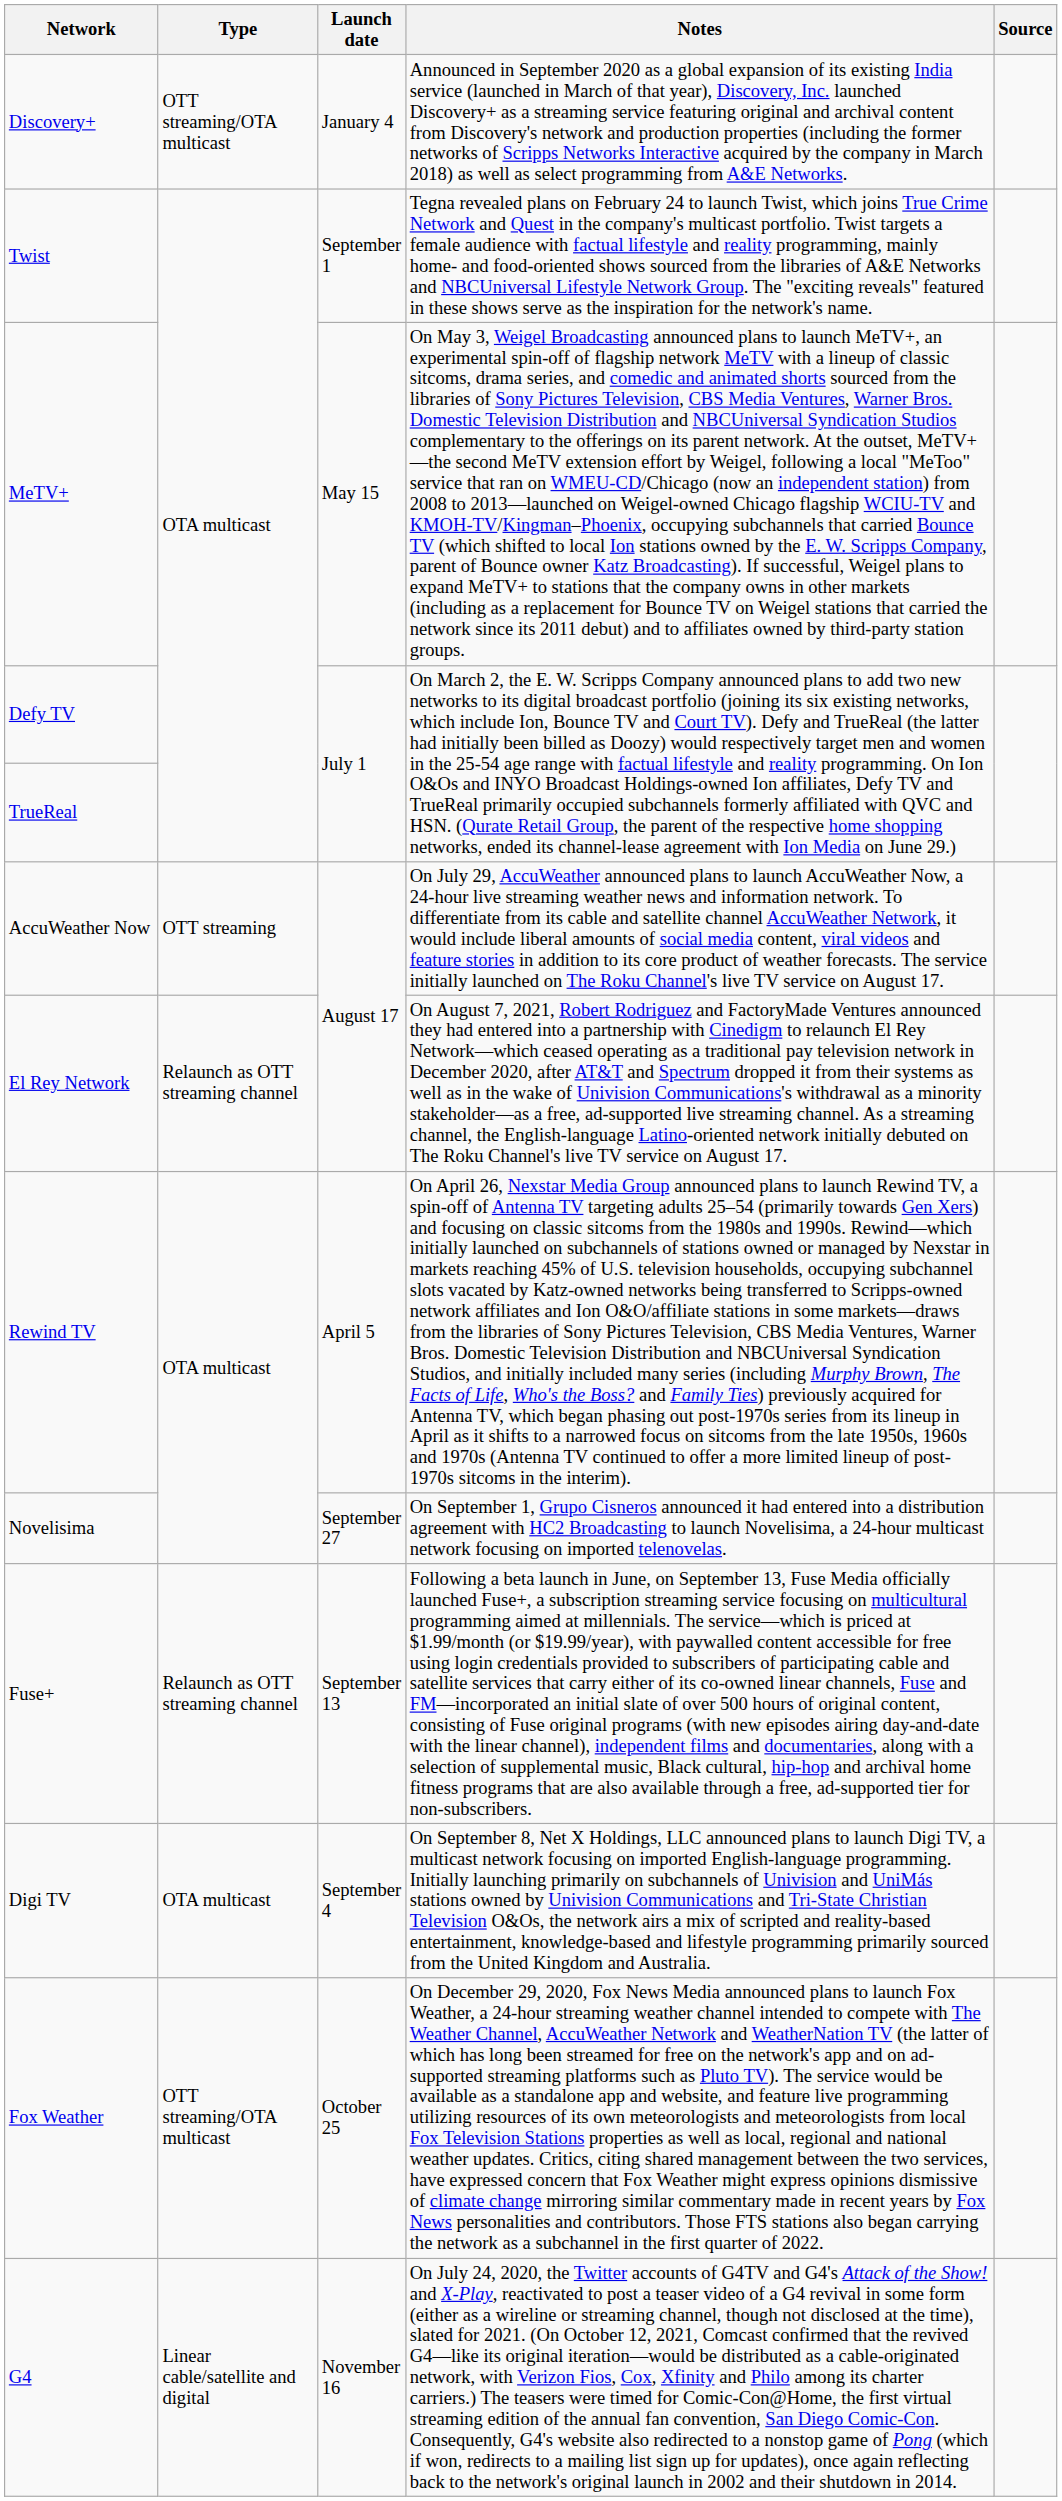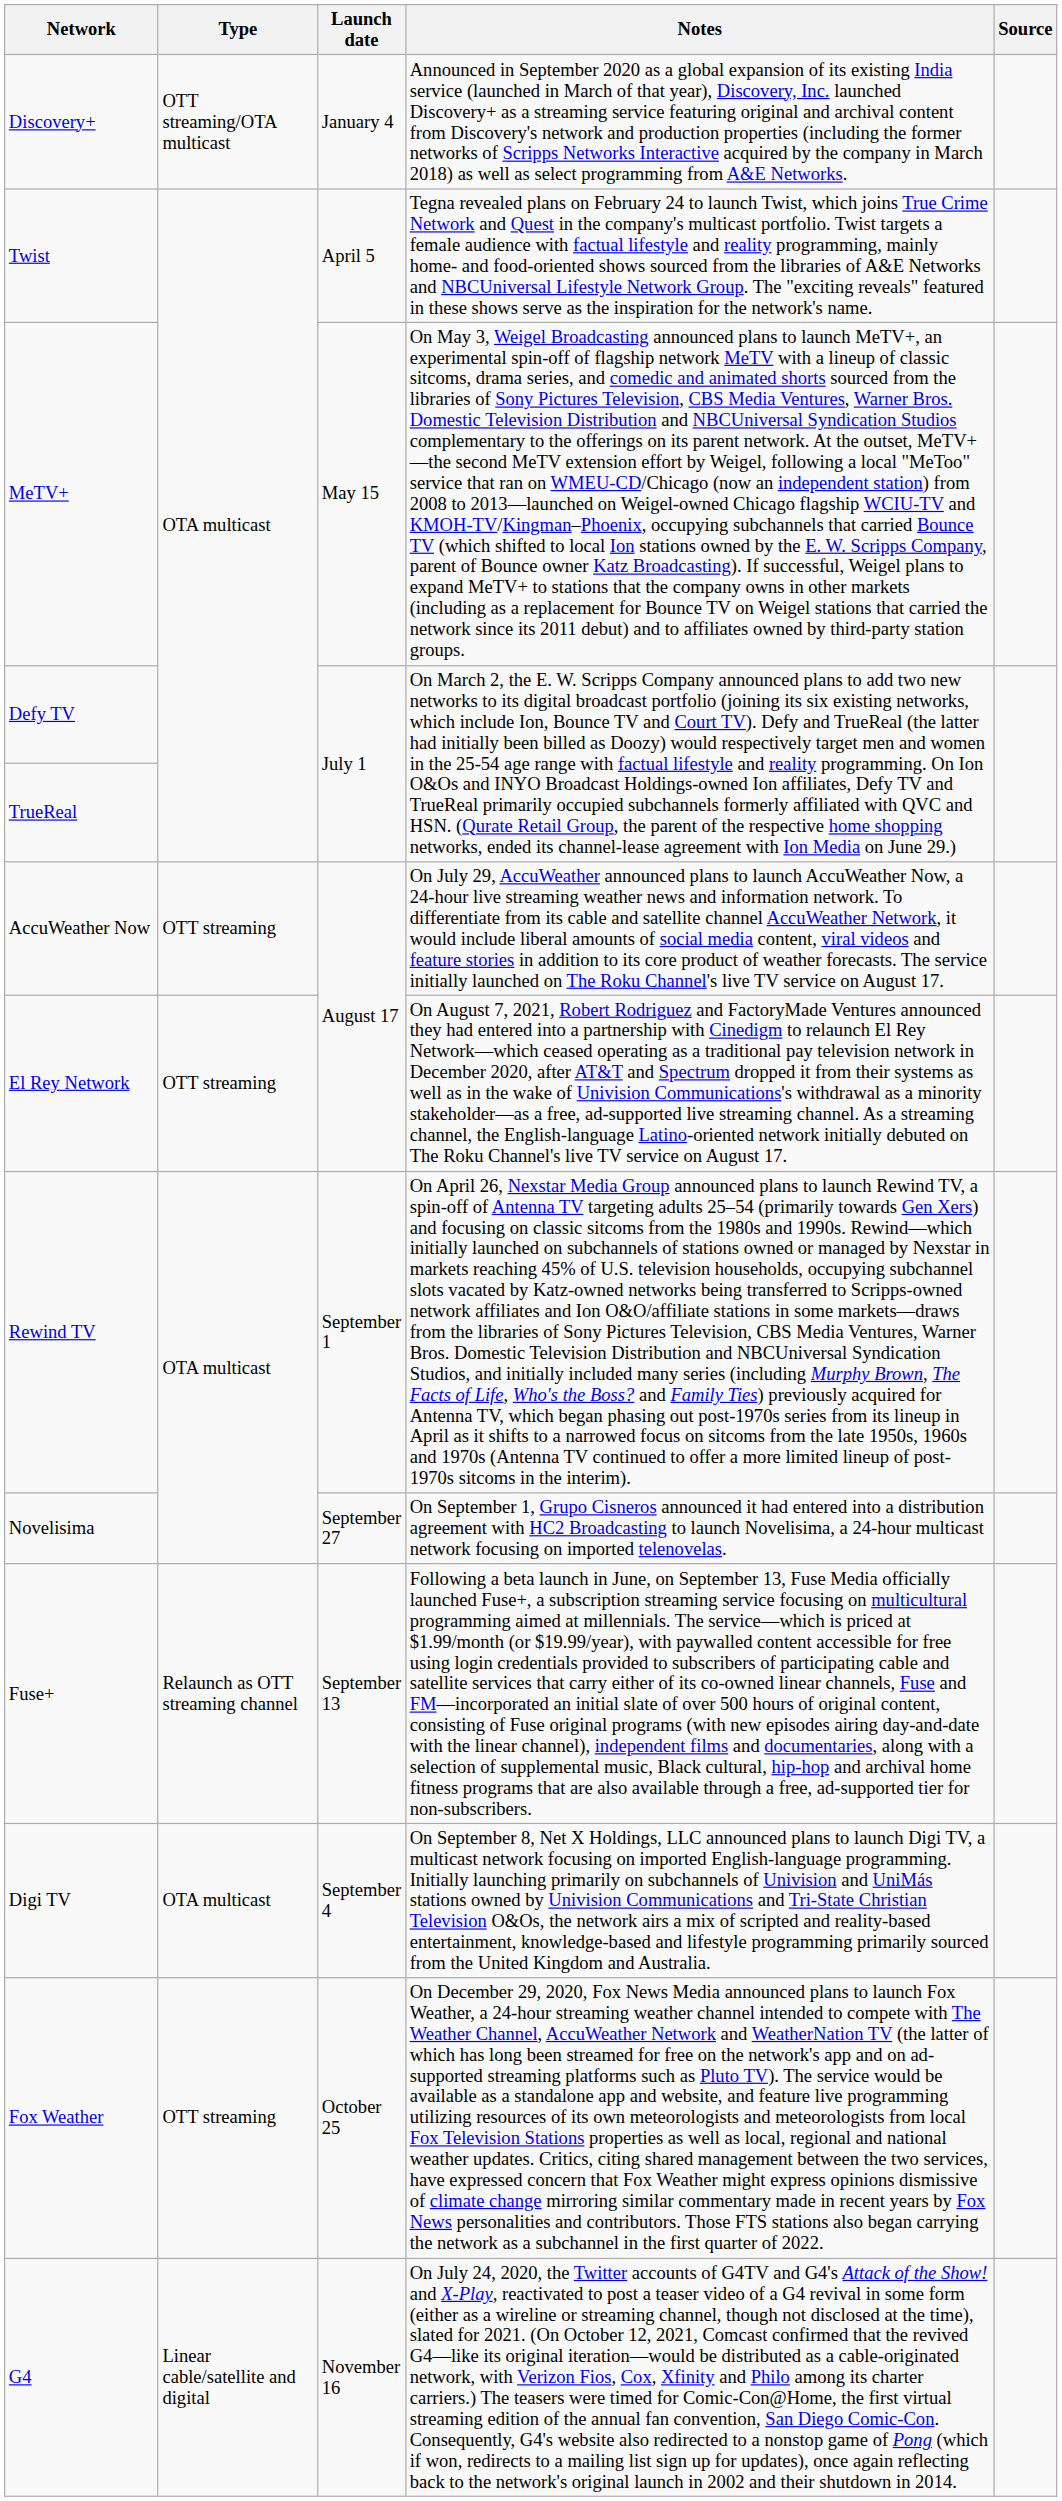Twist | Launch date: September 1 -> April 5
El Rey Network | Type: Relaunch as OTT streaming channel -> OTT streaming
Rewind TV | Launch date: April 5 -> September 1
Fox Weather | Type: OTT streaming/OTA multicast -> OTT streaming
